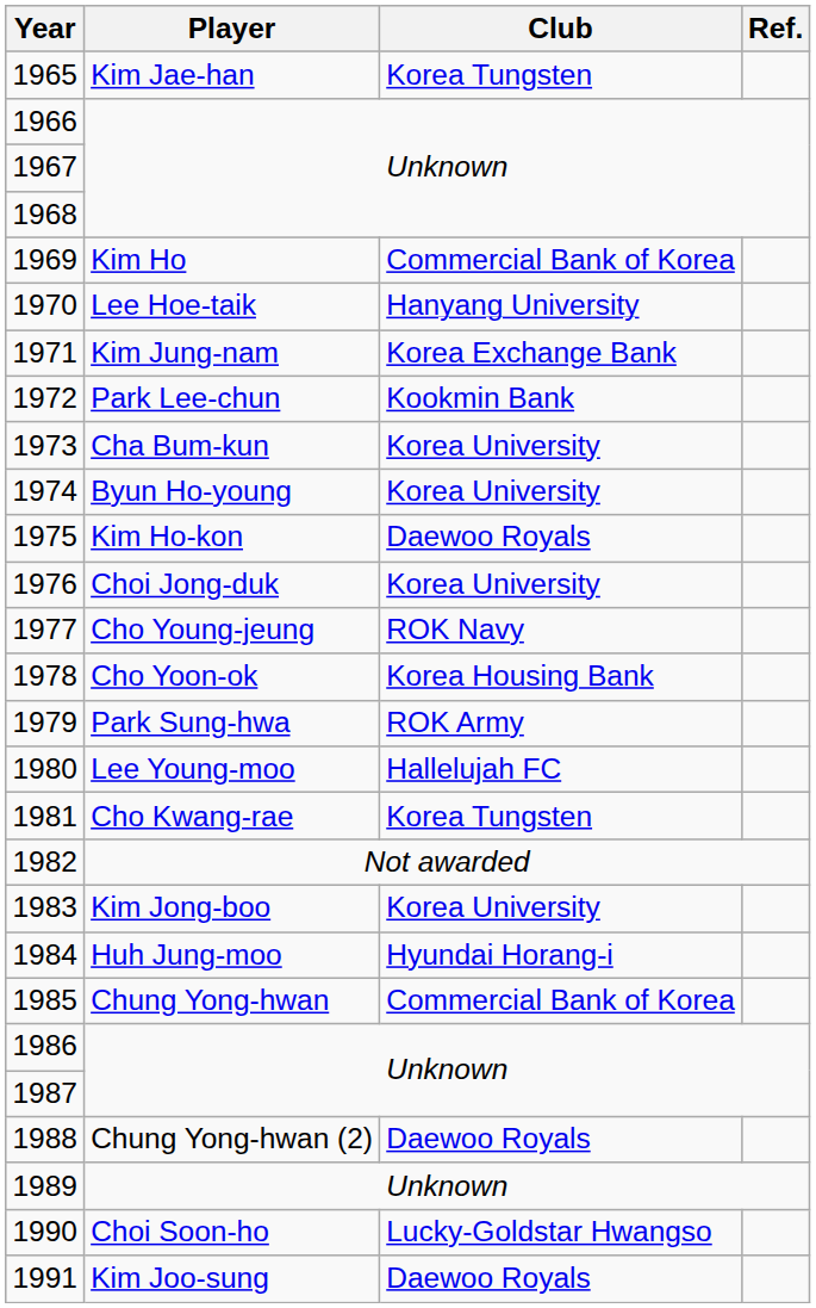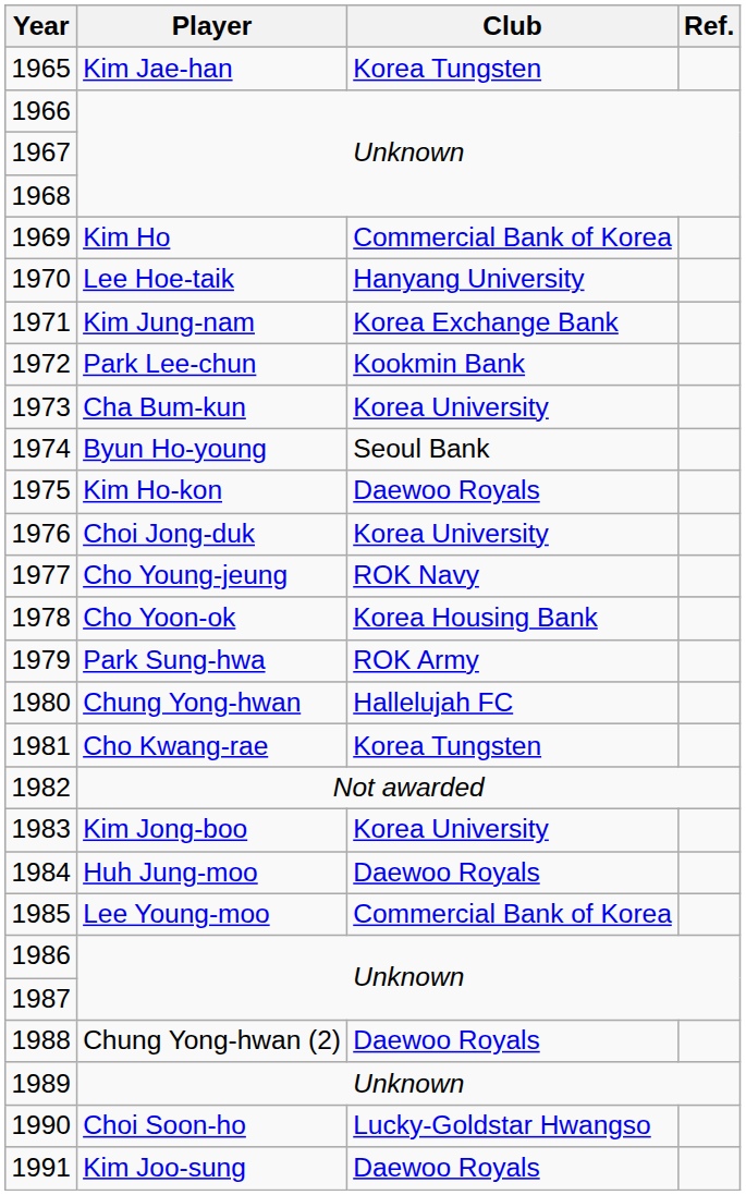1974 | Club: Korea University -> Seoul Bank
1980 | Player: Lee Young-moo -> Chung Yong-hwan
1984 | Club: Hyundai Horang-i -> Daewoo Royals
1985 | Player: Chung Yong-hwan -> Lee Young-moo
